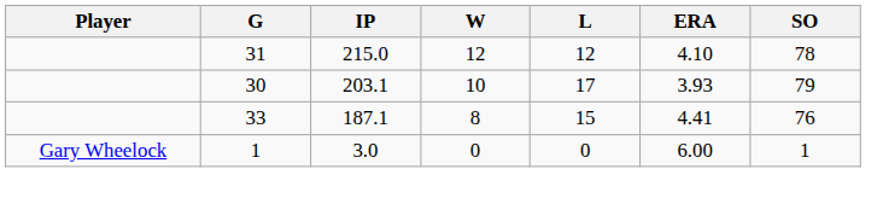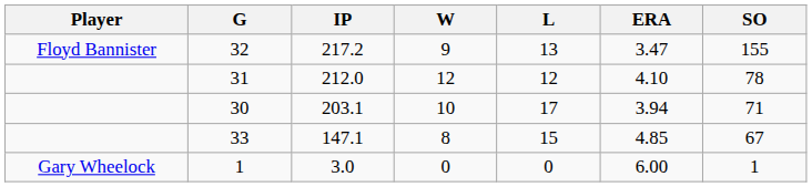+ row: Floyd Bannister | 32 | 217.2 | 9 | 13 | 3.47 | 155
31 | IP: 215.0 -> 212.0
30 | ERA: 3.93 -> 3.94
30 | SO: 79 -> 71
33 | IP: 187.1 -> 147.1
33 | ERA: 4.41 -> 4.85
33 | SO: 76 -> 67
